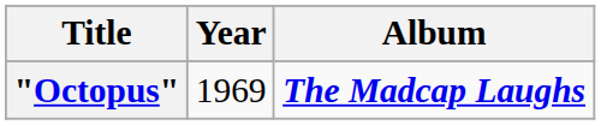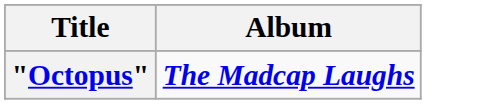- column: Year | 1969
